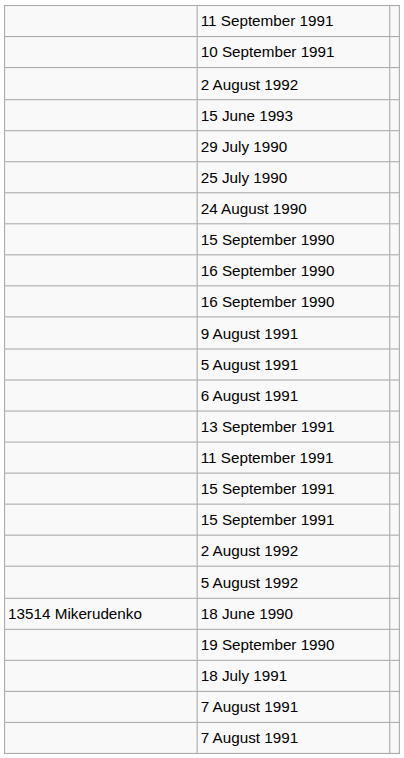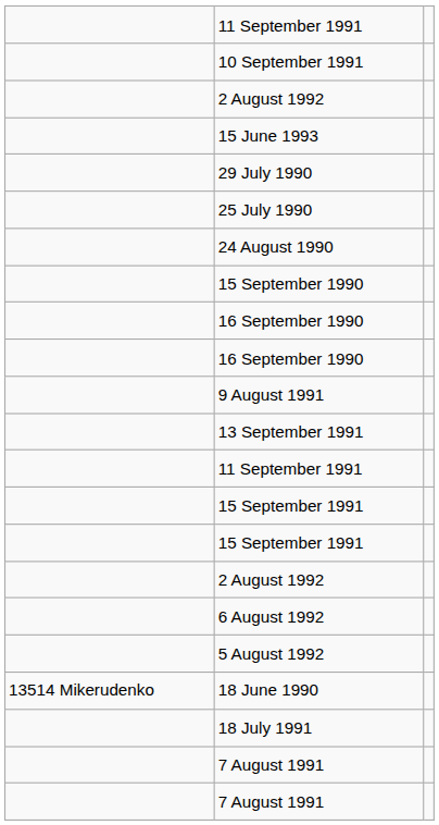- row: 5 August 1991
- row: 6 August 1991
+ row: 6 August 1992
- row: 19 September 1990
